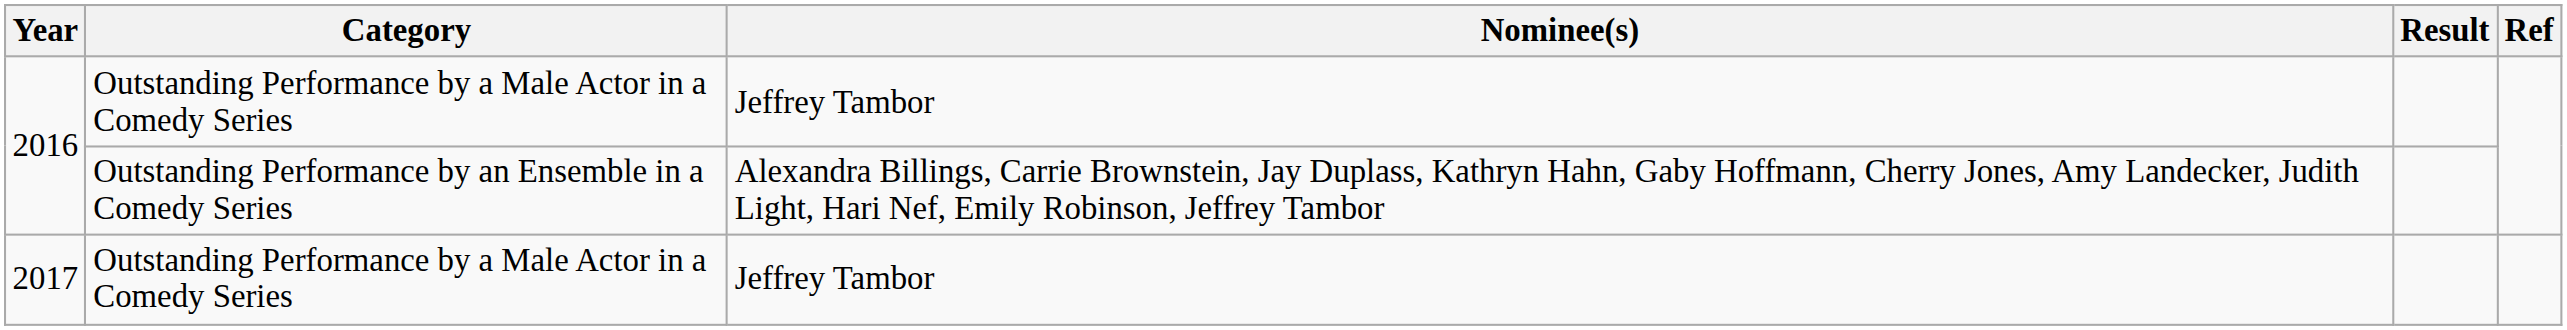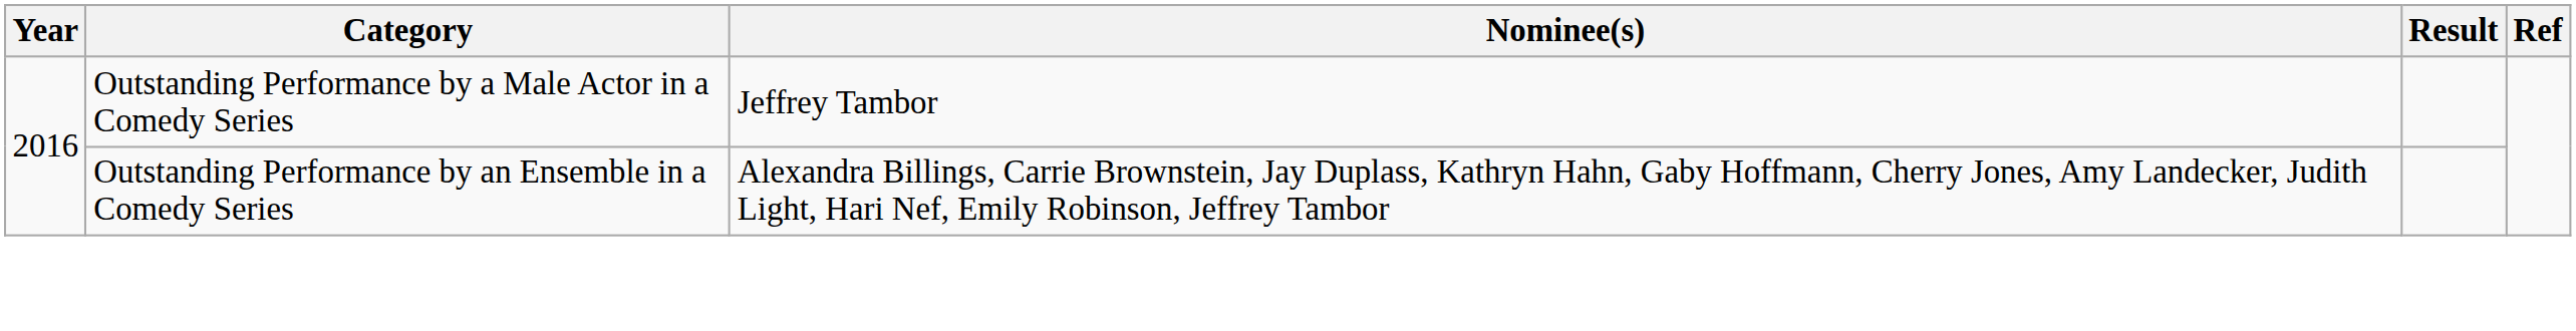- row: 2017 | Outstanding Performance by a Male Actor in a Comedy Series | Jeffrey Tambor
